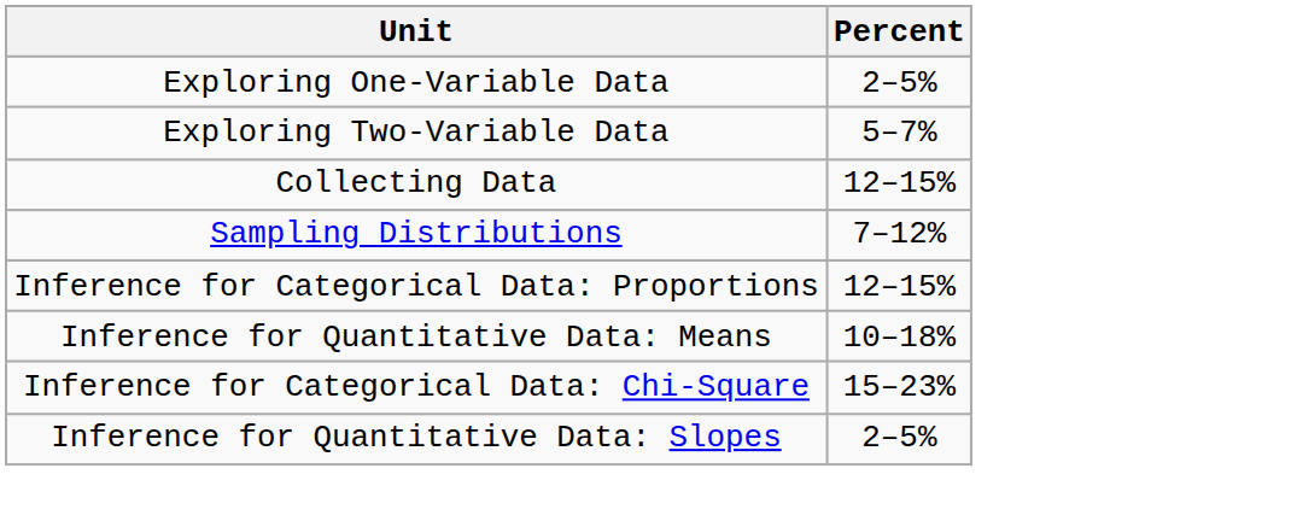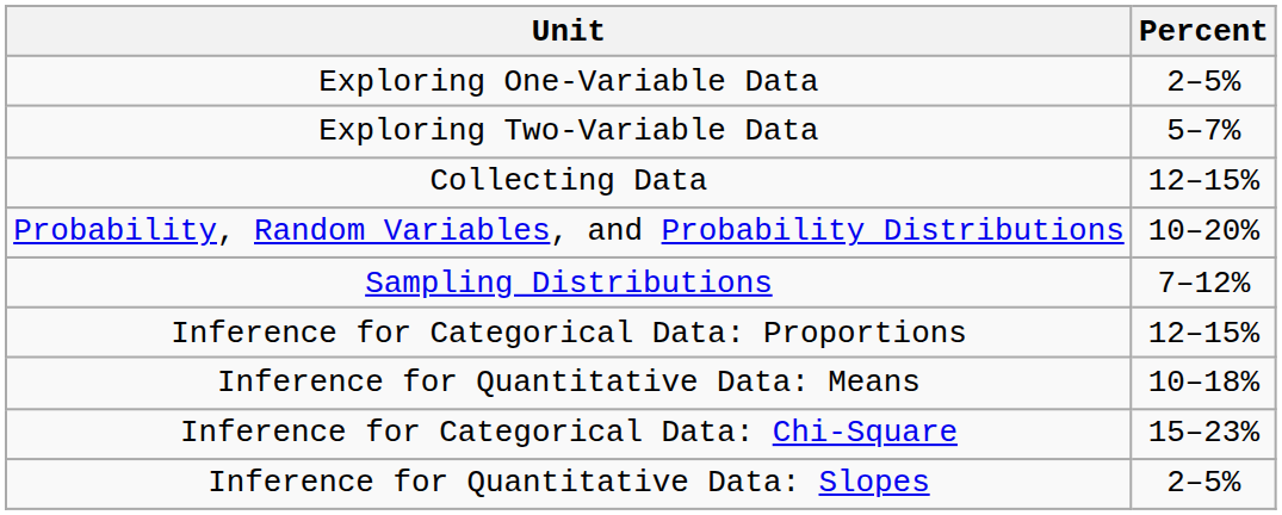+ row: Probability, Random Variables, and Probability Distributions | 10–20%
